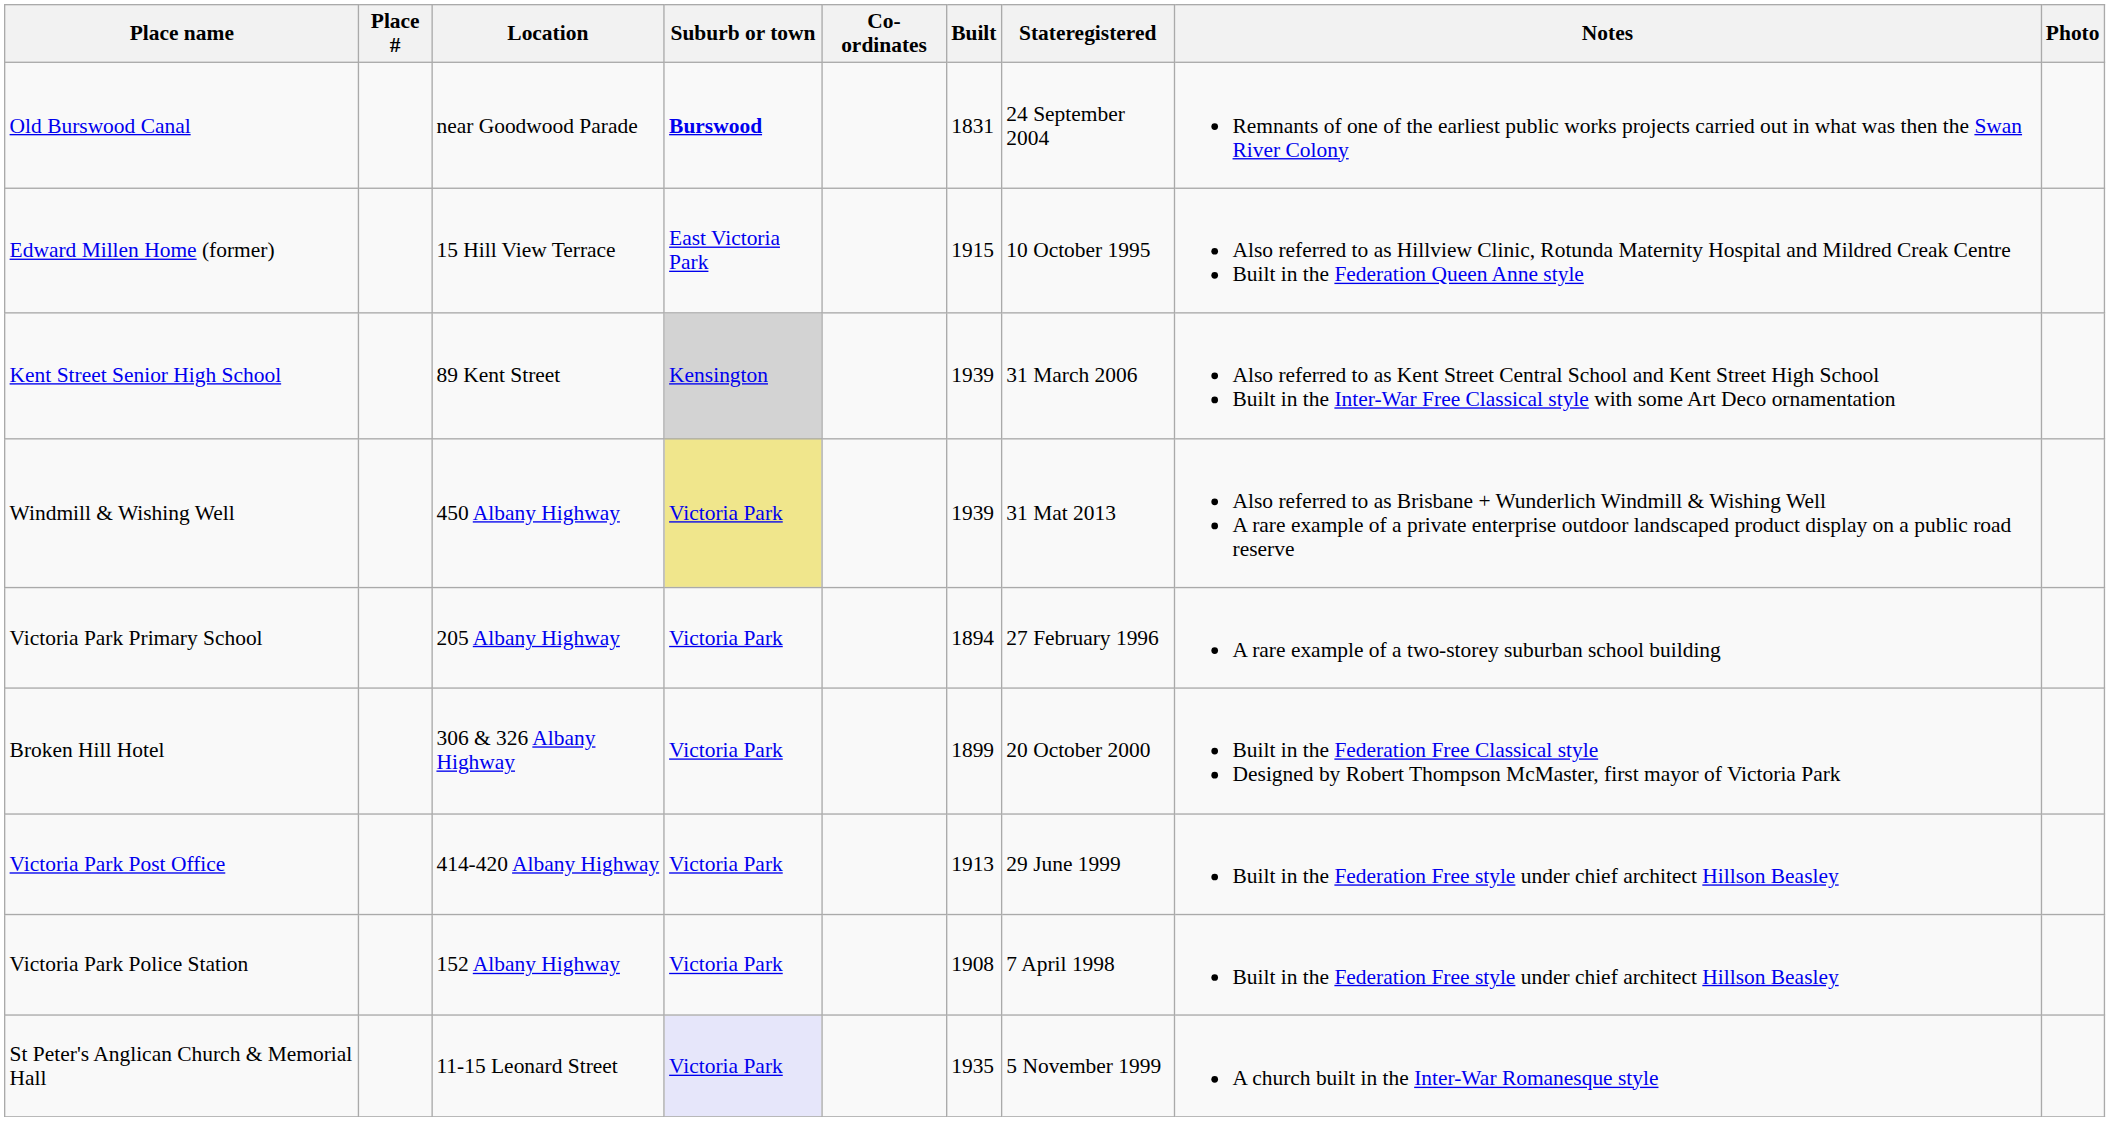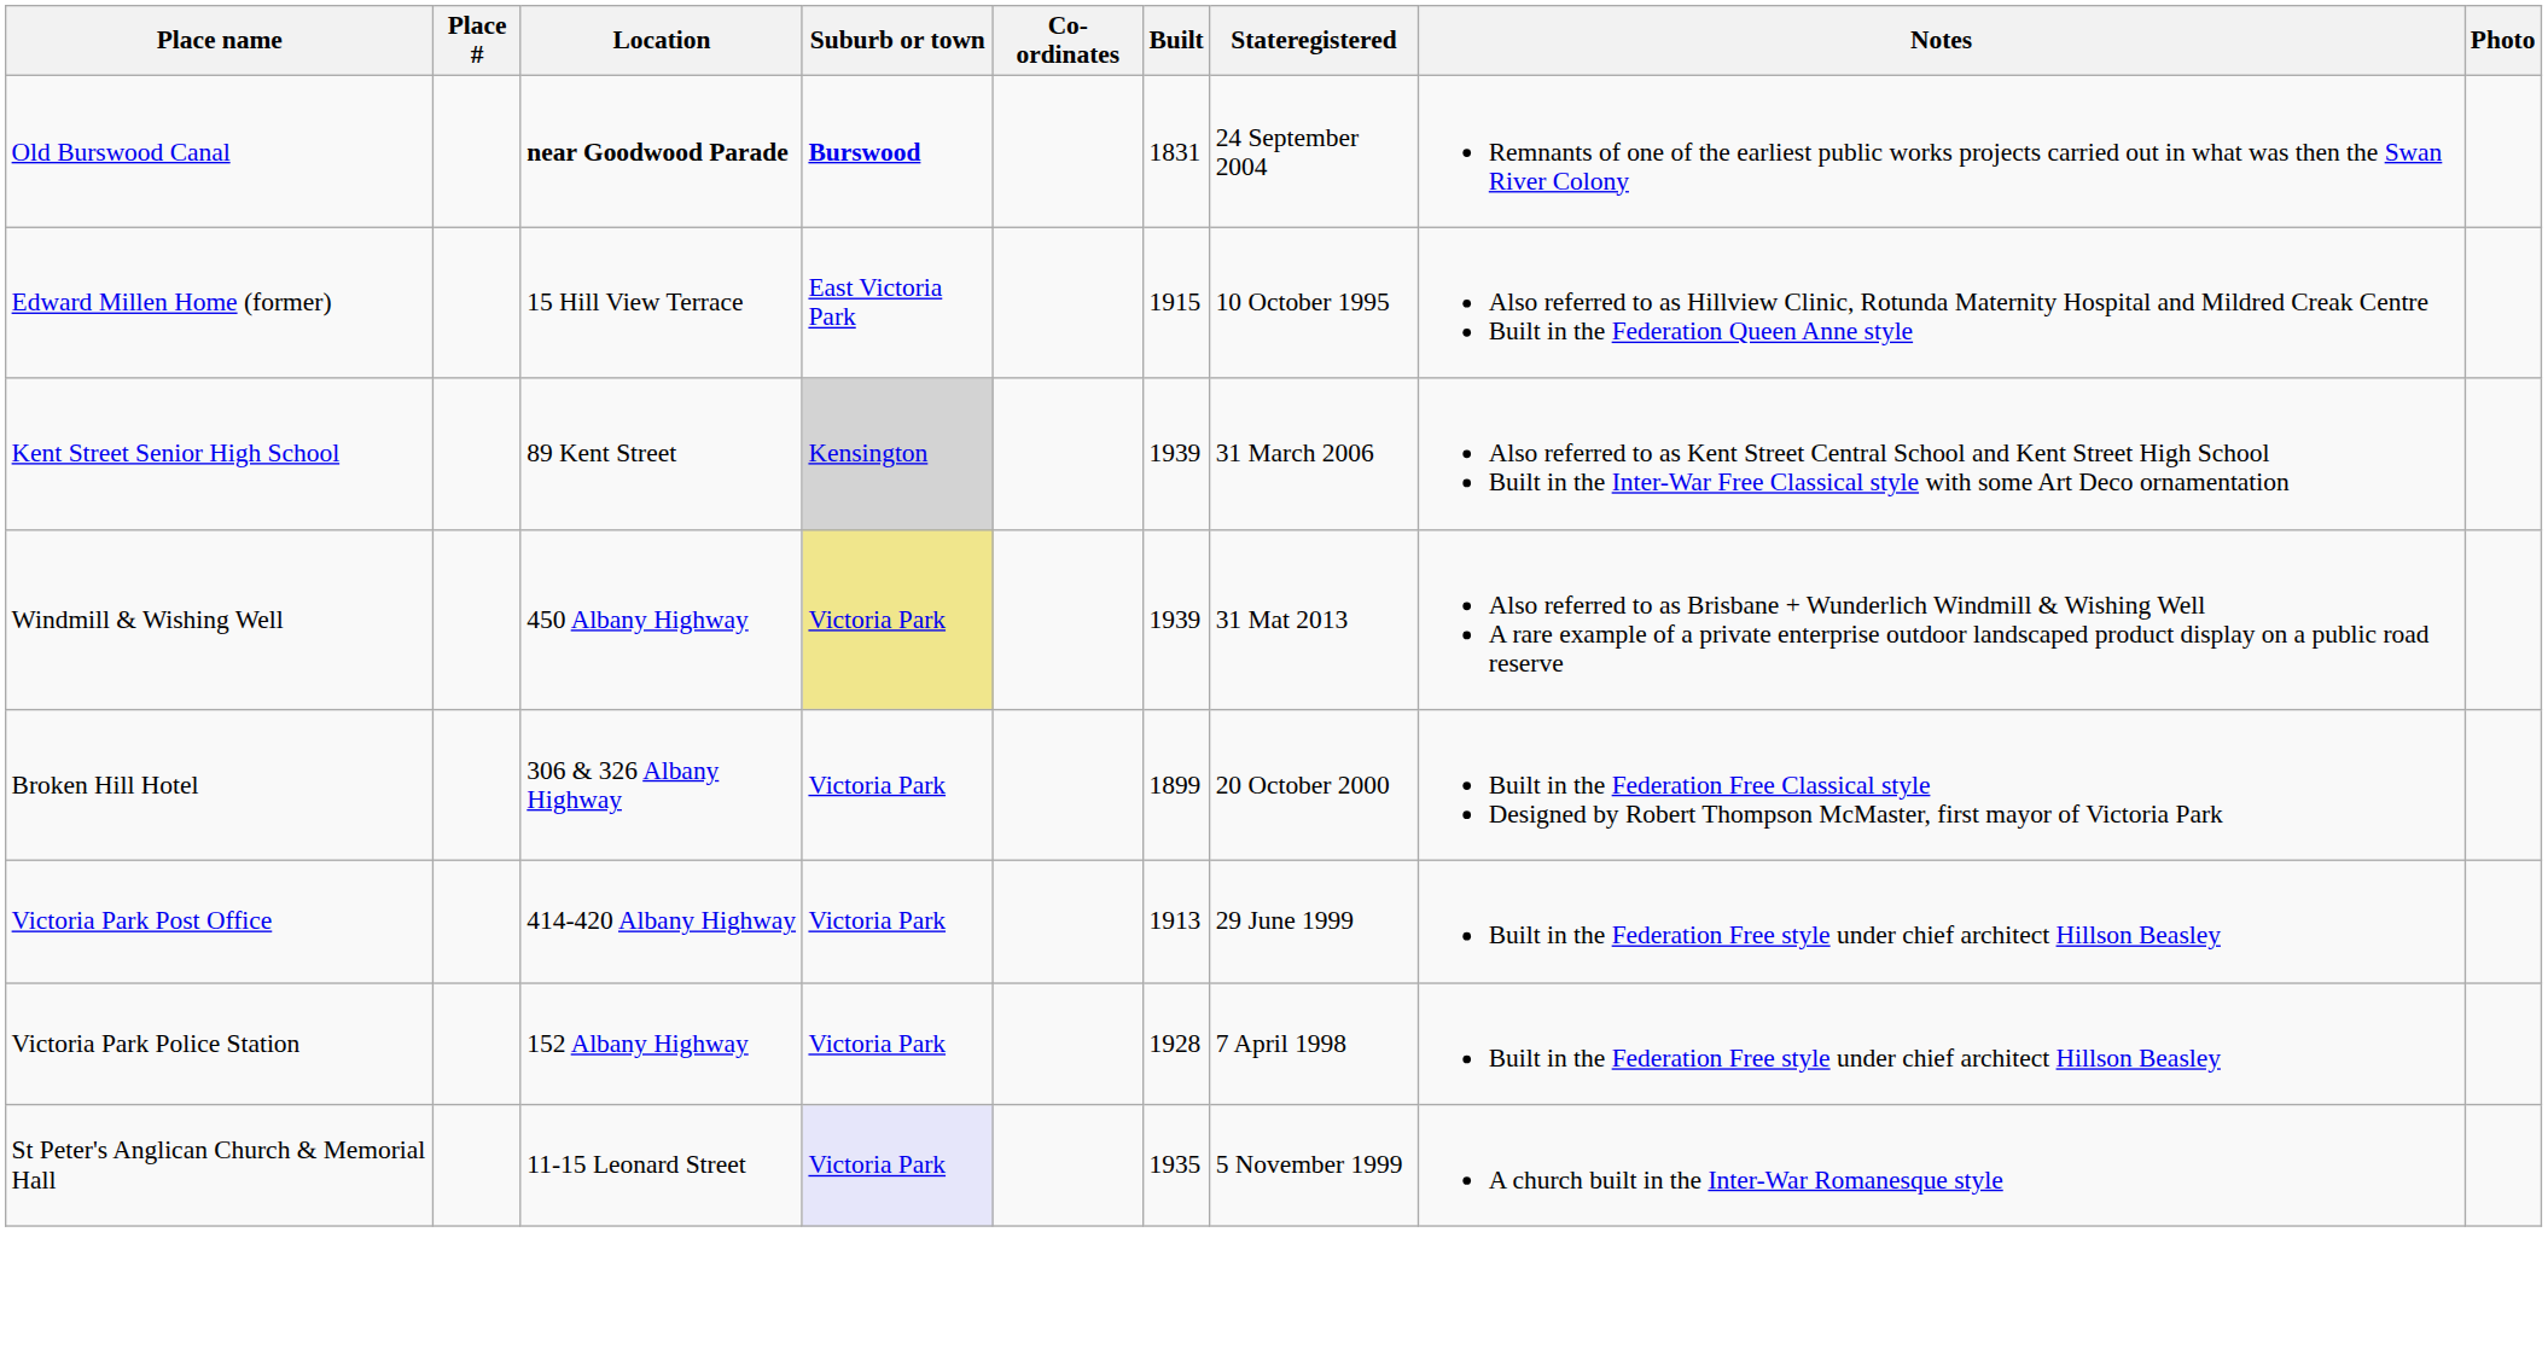Old Burswood Canal | Location: normal -> bold
- row: Victoria Park Primary School | 205 Albany Highway | Victoria Park | 1894 | 27 February 1996 | A rare example of a two-storey suburban school building
Victoria Park Police Station | Built: 1908 -> 1928
